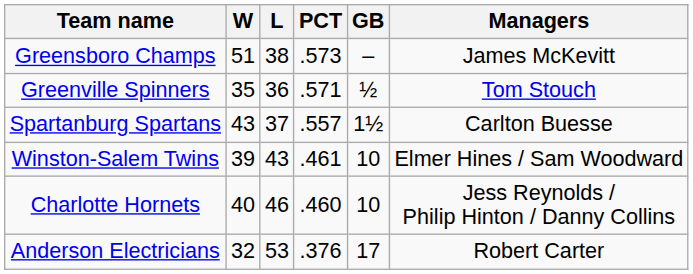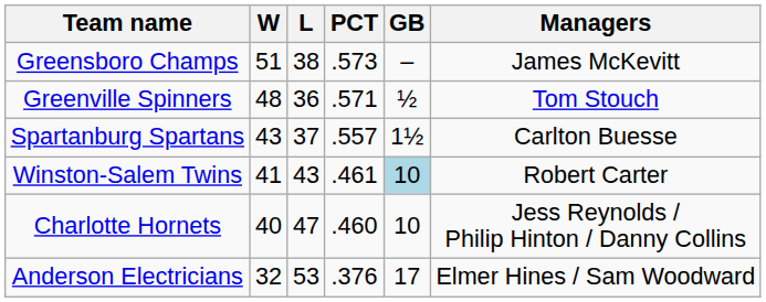Greenville Spinners | W: 35 -> 48
Winston-Salem Twins | W: 39 -> 41
Winston-Salem Twins | GB: no background -> lightblue background
Winston-Salem Twins | Managers: Elmer Hines / Sam Woodward -> Robert Carter
Charlotte Hornets | L: 46 -> 47
Anderson Electricians | Managers: Robert Carter -> Elmer Hines / Sam Woodward
